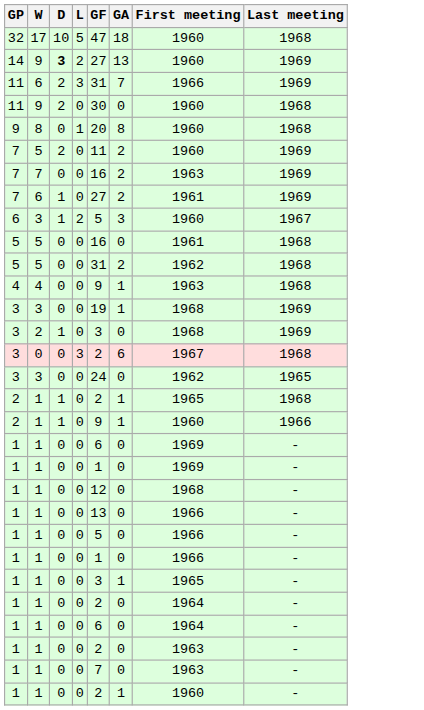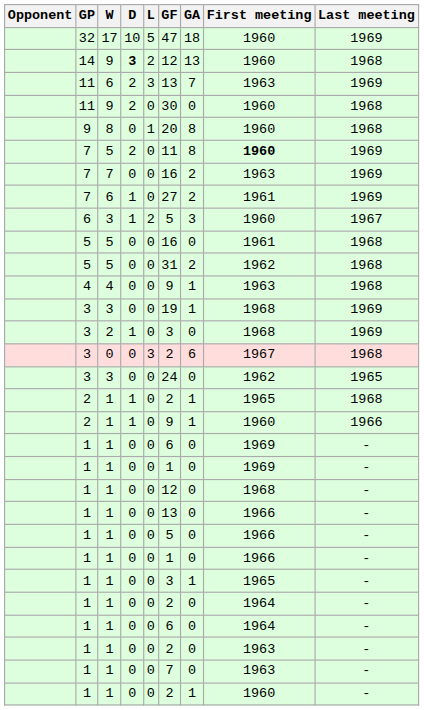+ column: Opponent
32 | Last meeting: 1968 -> 1969
14 | GF: 27 -> 12
14 | Last meeting: 1969 -> 1968
11 / 6 | GF: 31 -> 13
11 / 6 | First meeting: 1966 -> 1963
7 / 5 | GA: 2 -> 8
7 / 5 | First meeting: normal -> bold
